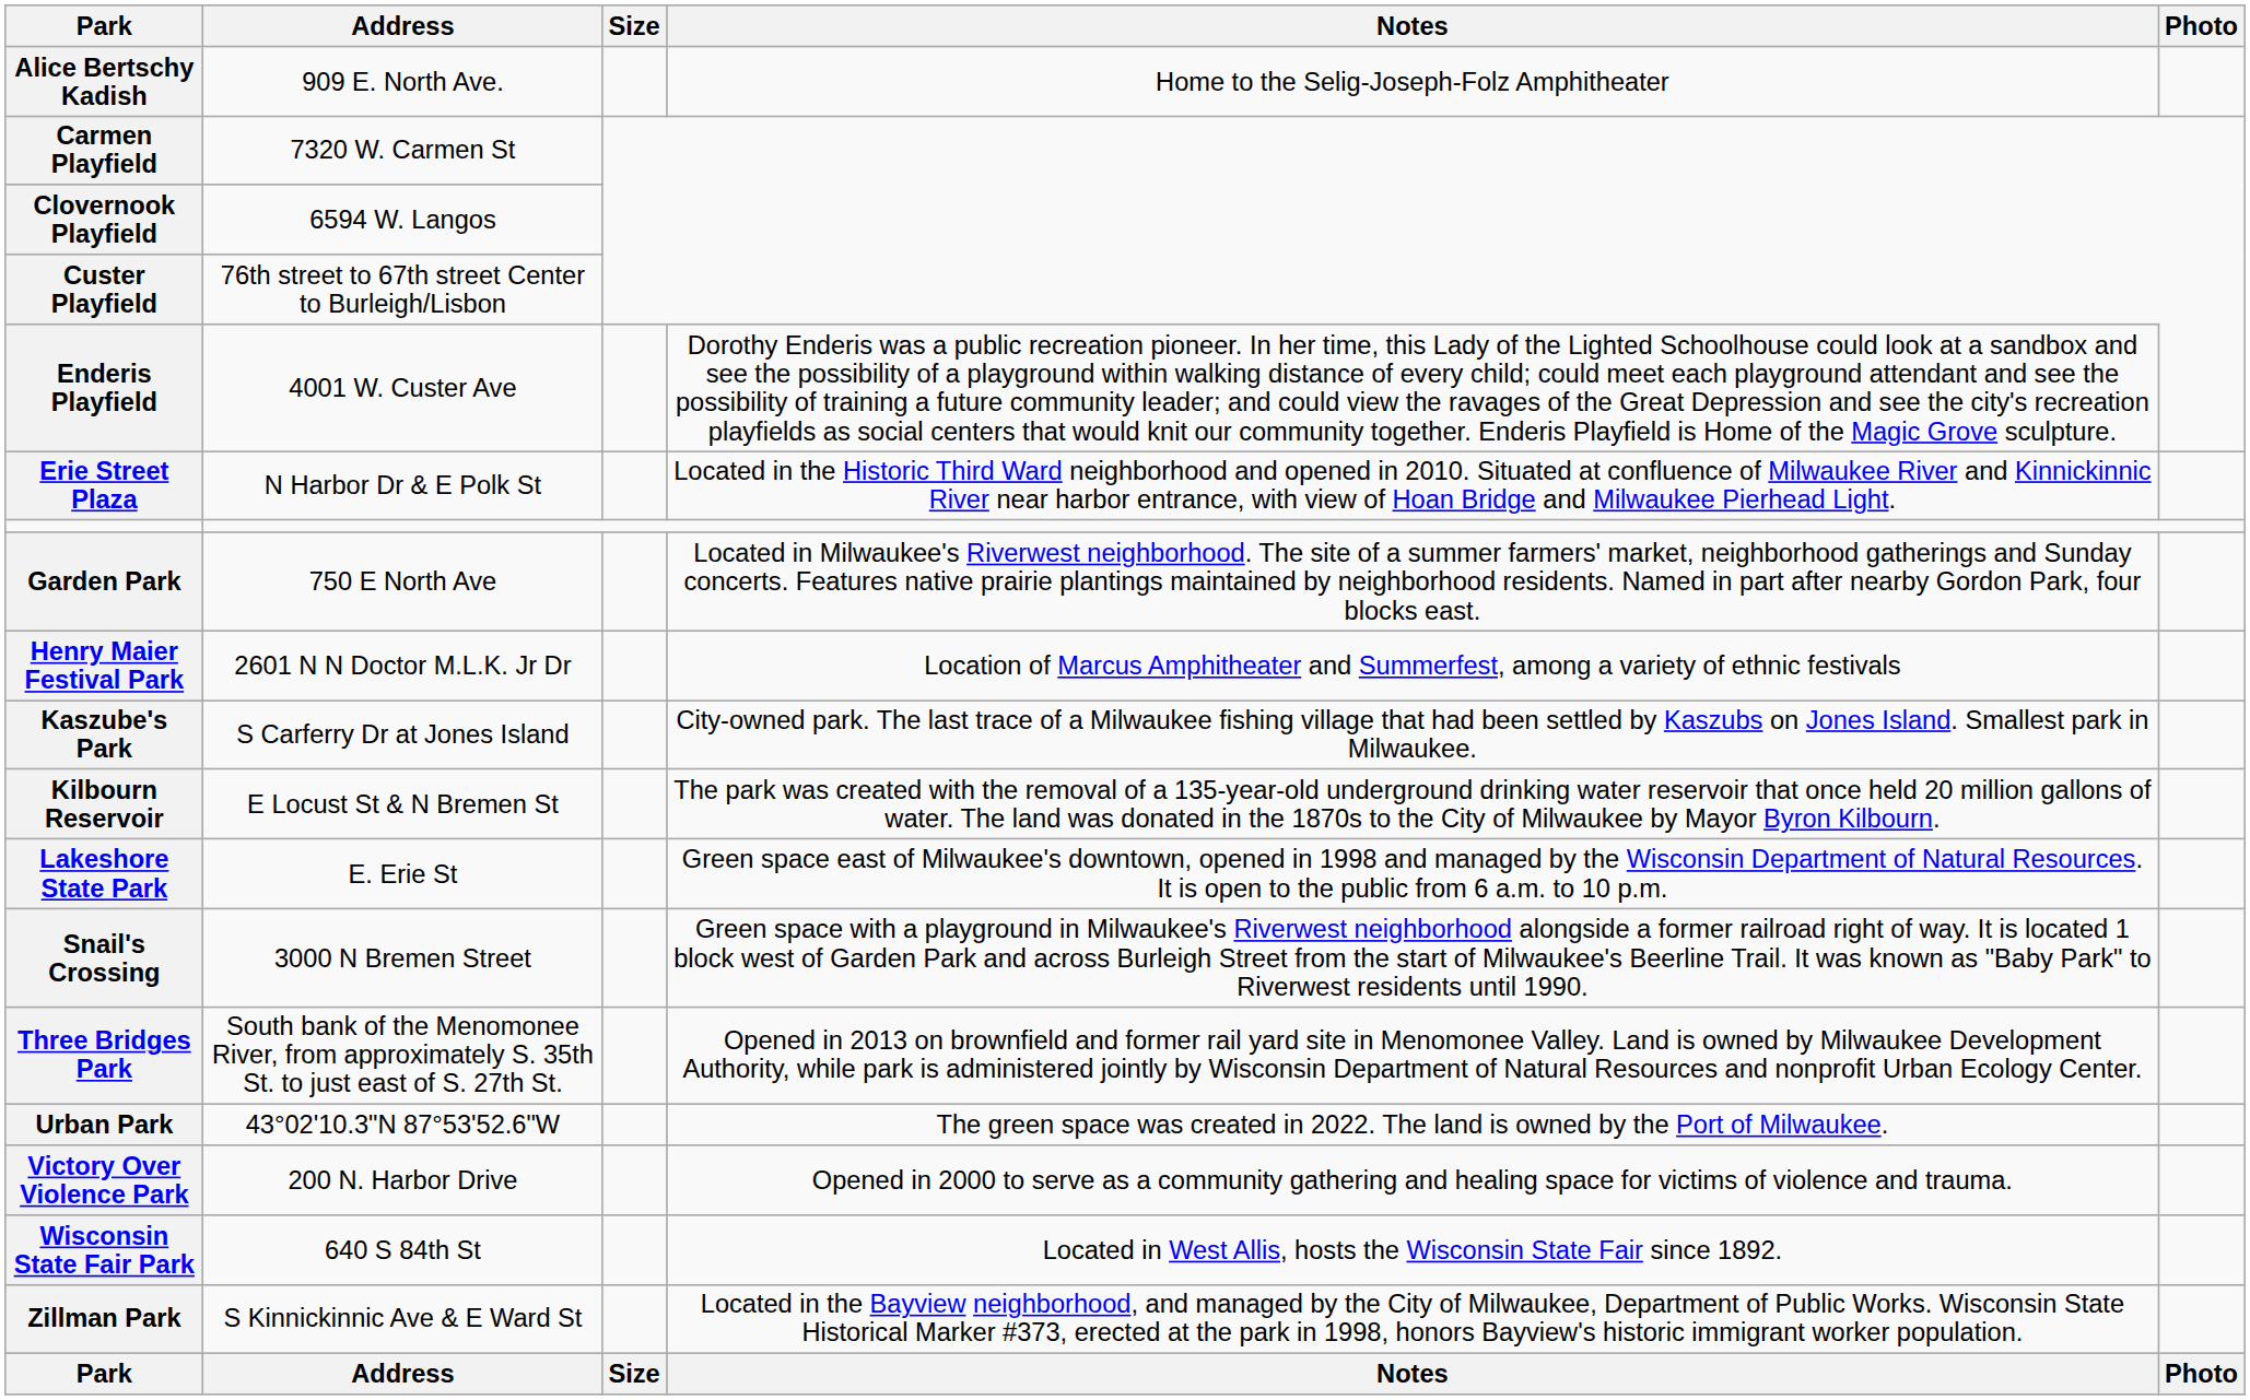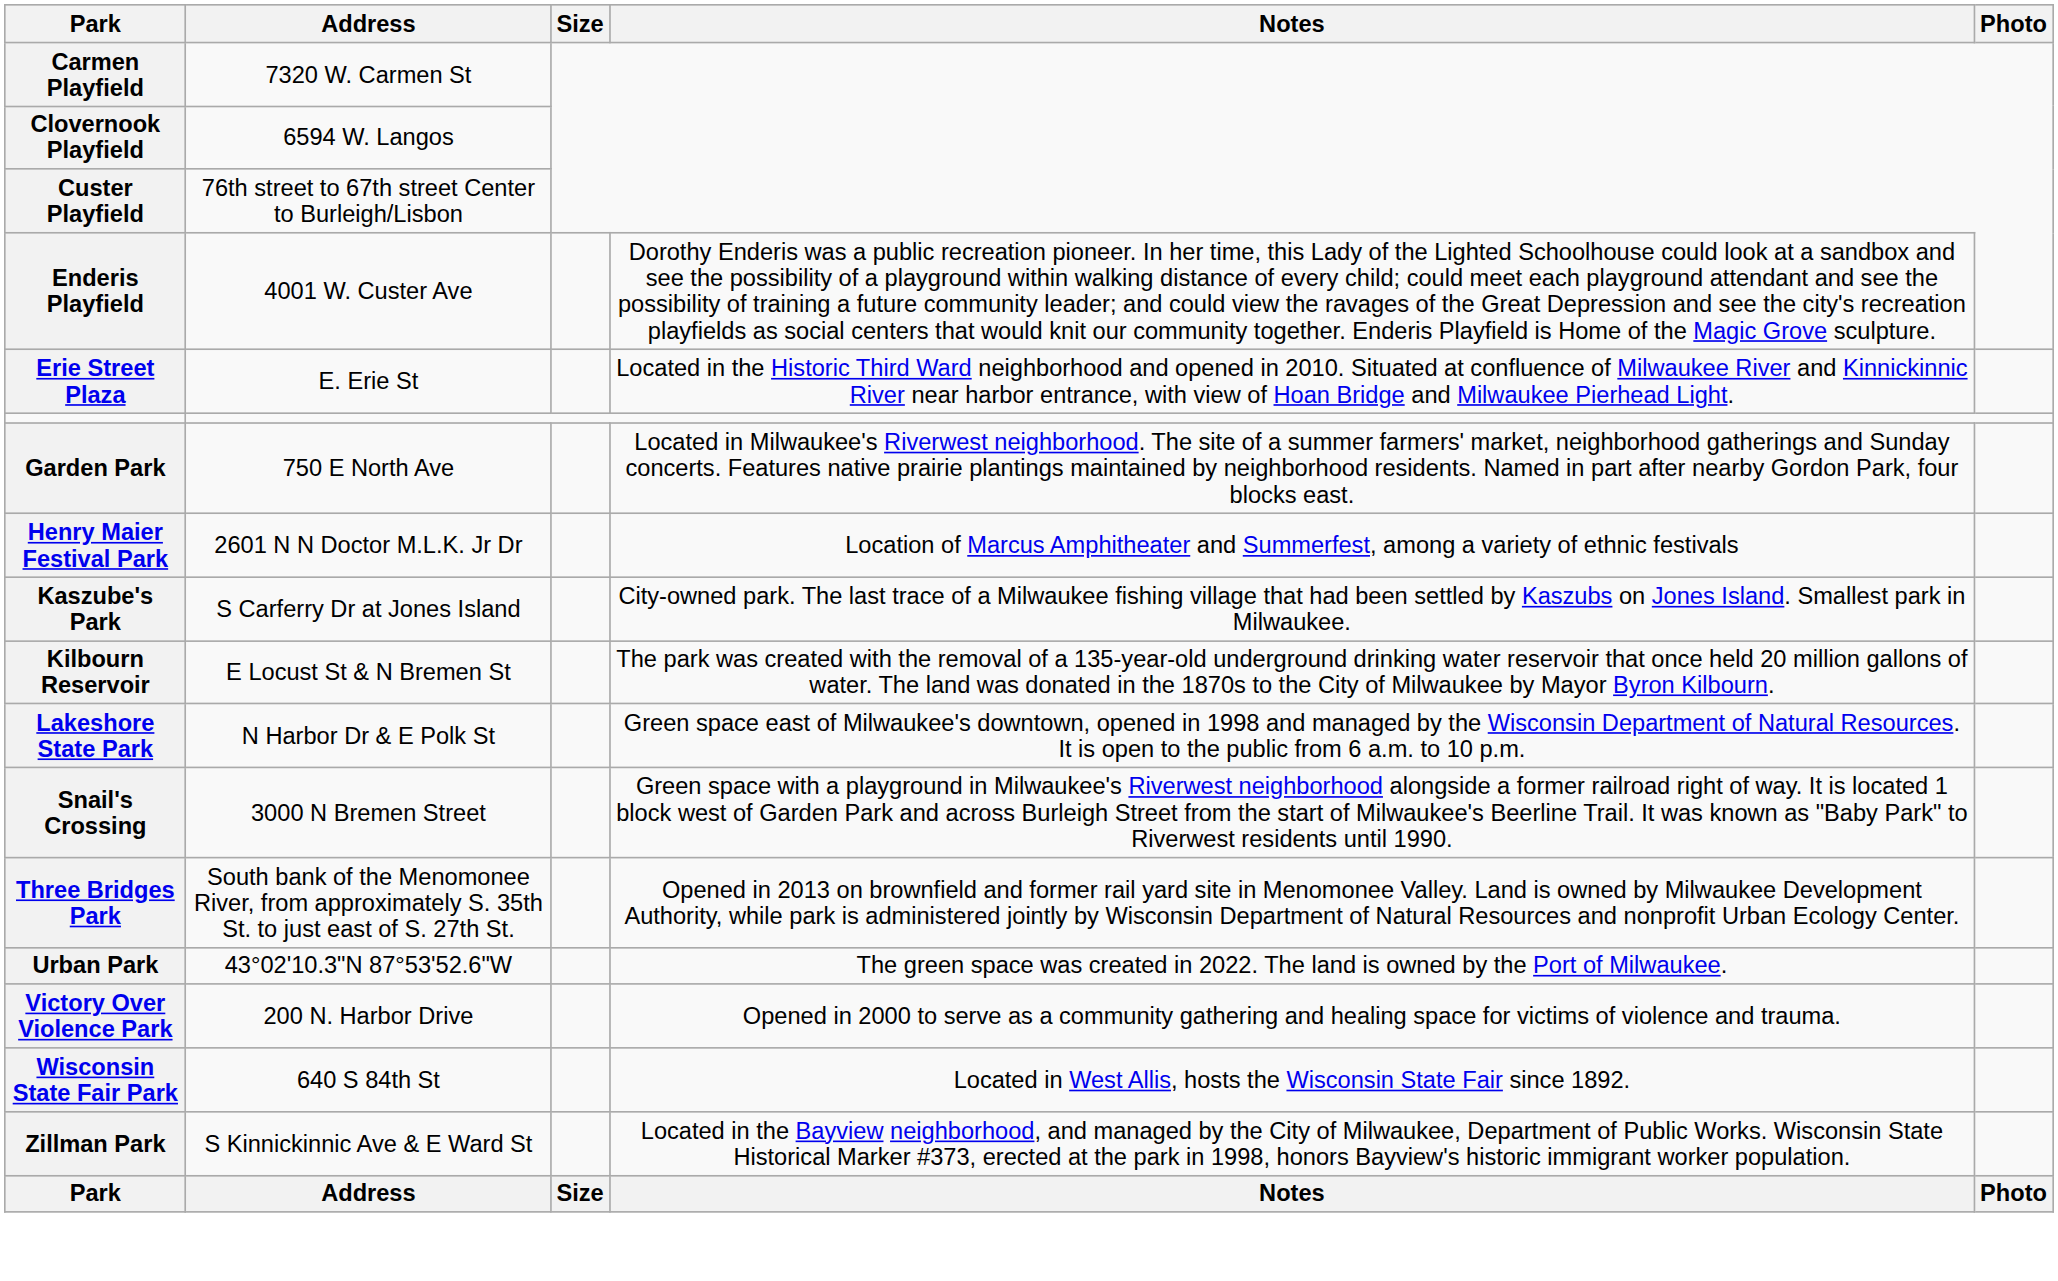- row: Alice Bertschy Kadish | 909 E. North Ave. | Home to the Selig-Joseph-Folz Amphitheater
Erie Street Plaza | Address: N Harbor Dr & E Polk St -> E. Erie St
Lakeshore State Park | Address: E. Erie St -> N Harbor Dr & E Polk St
